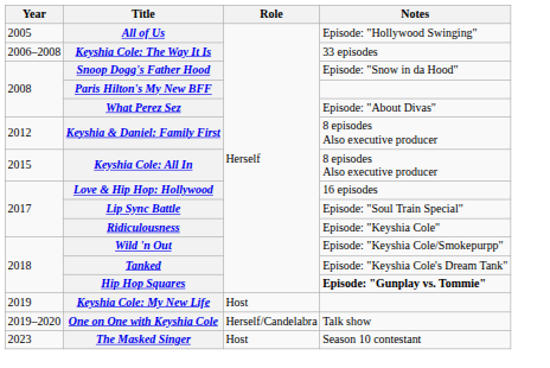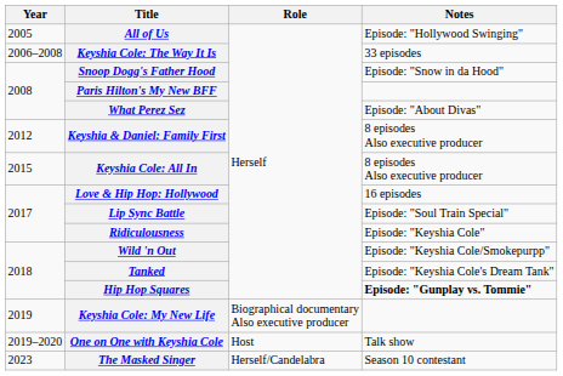Keyshia Cole: My New Life | Role: Host -> Biographical documentary Also executive producer
One on One with Keyshia Cole | Role: Herself/Candelabra -> Host
The Masked Singer | Role: Host -> Herself/Candelabra
